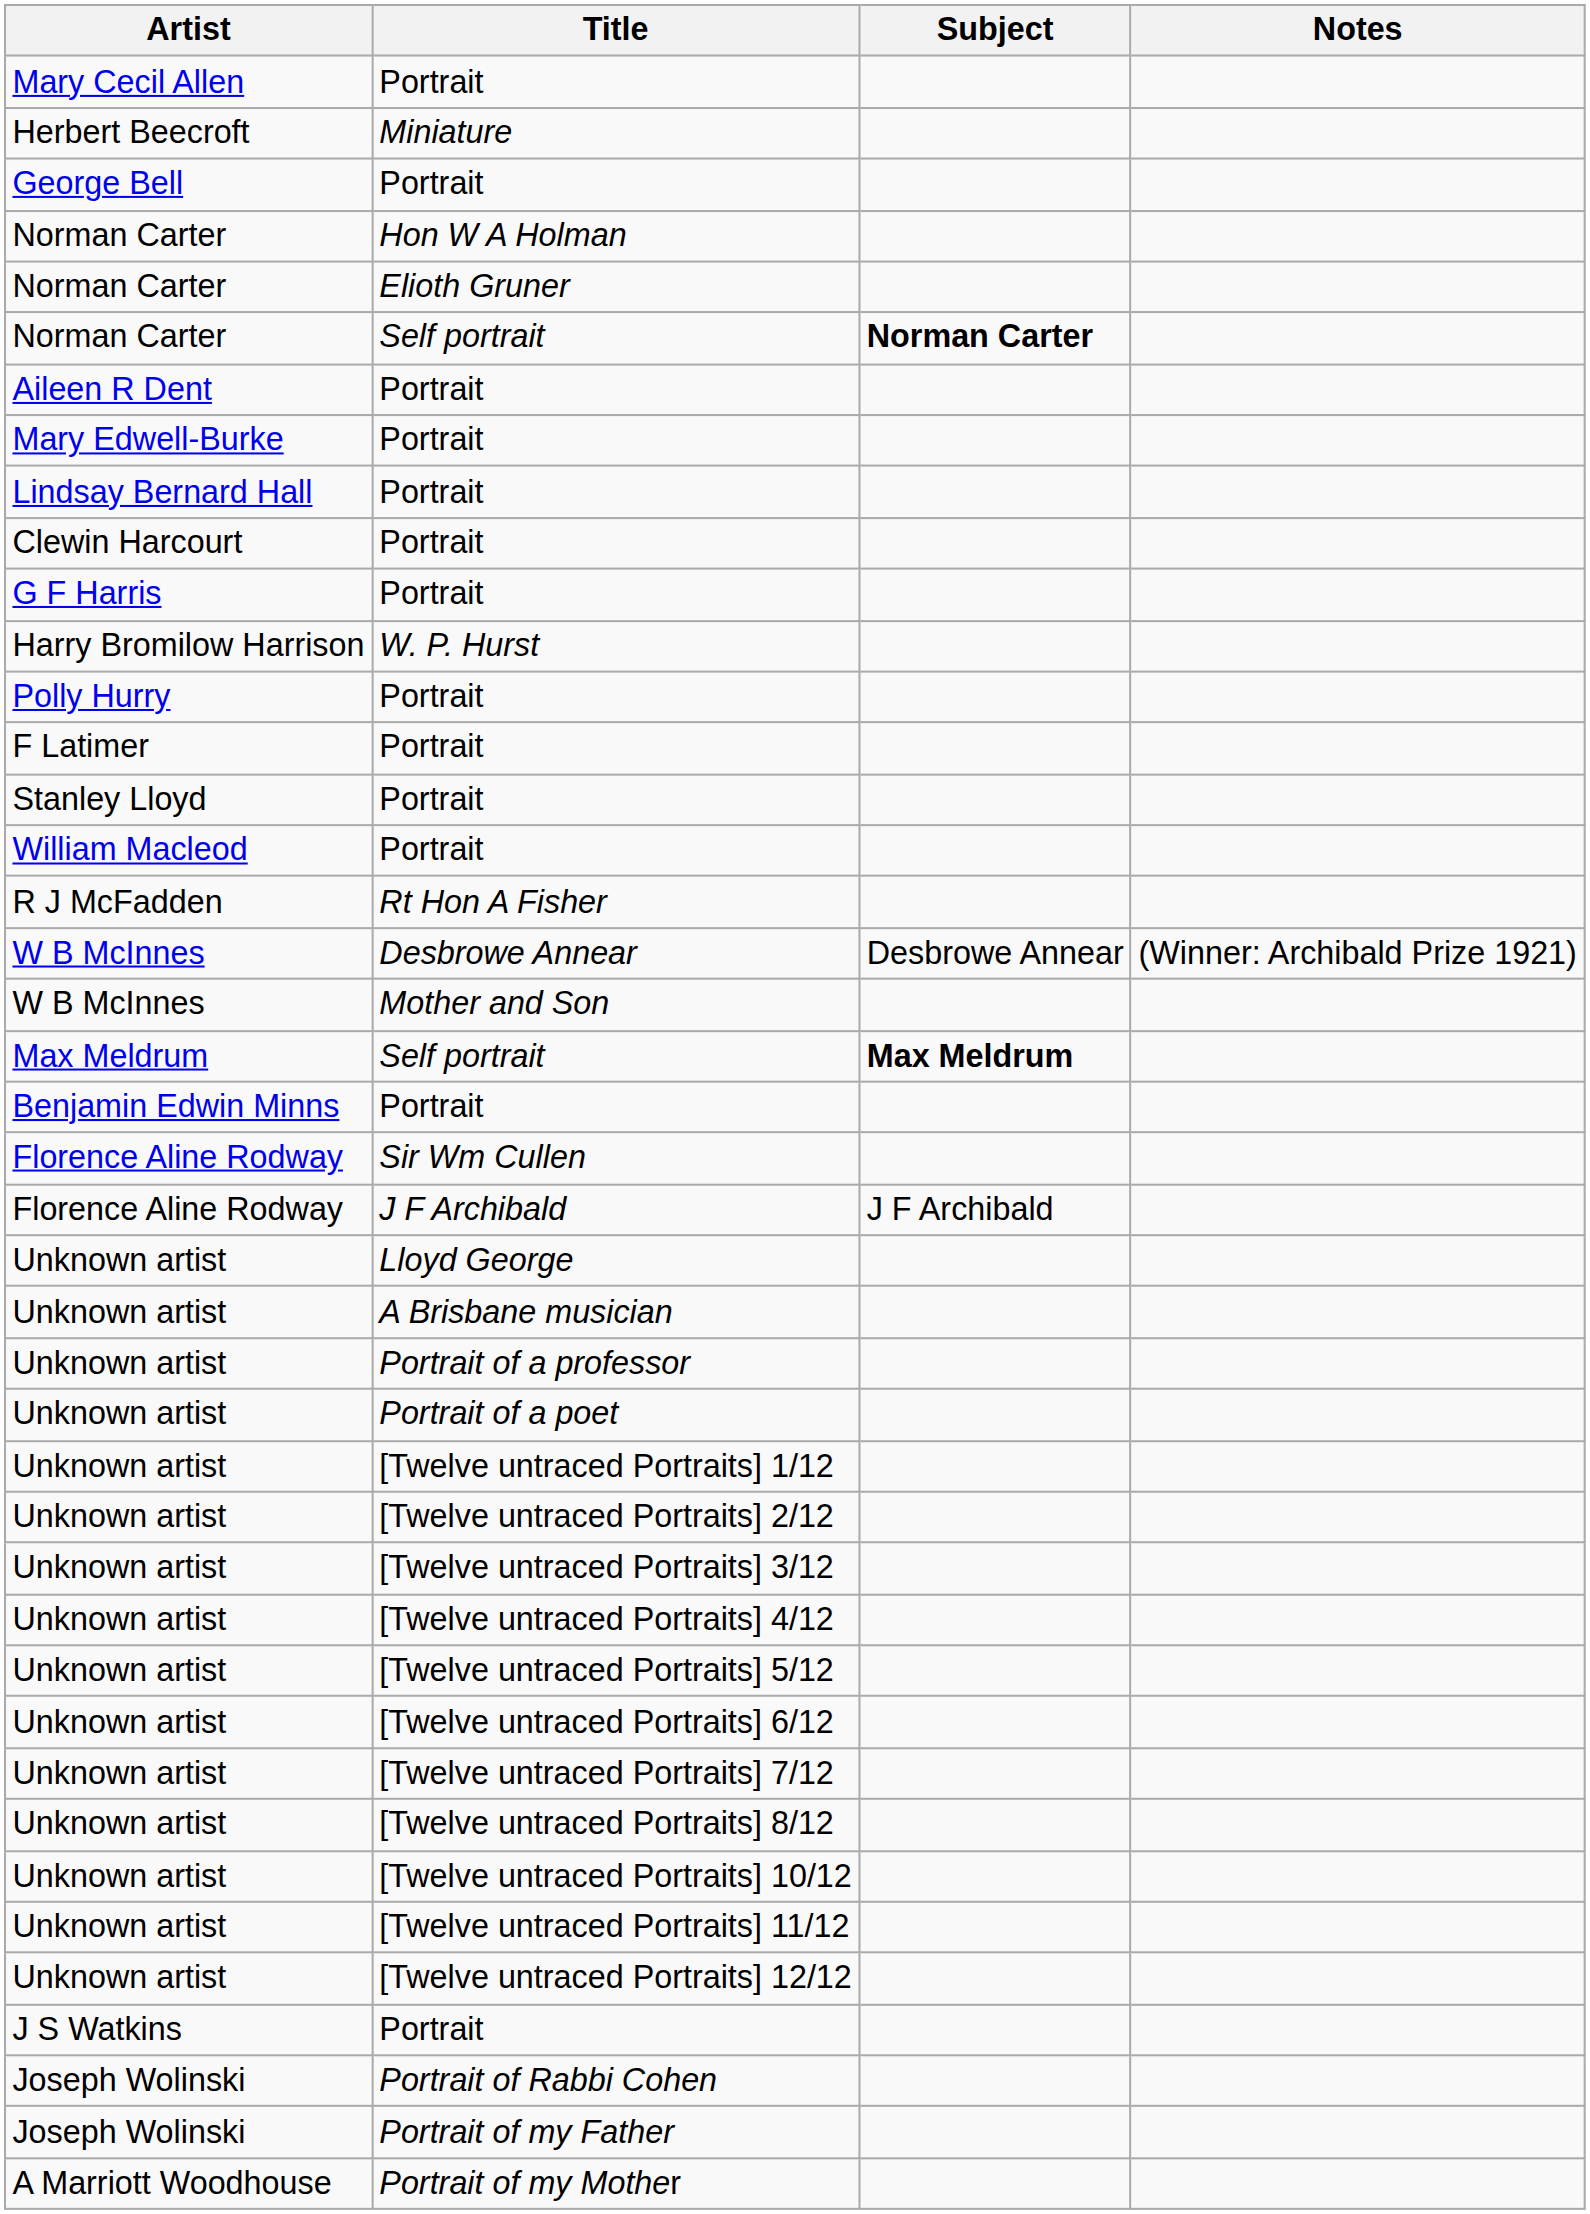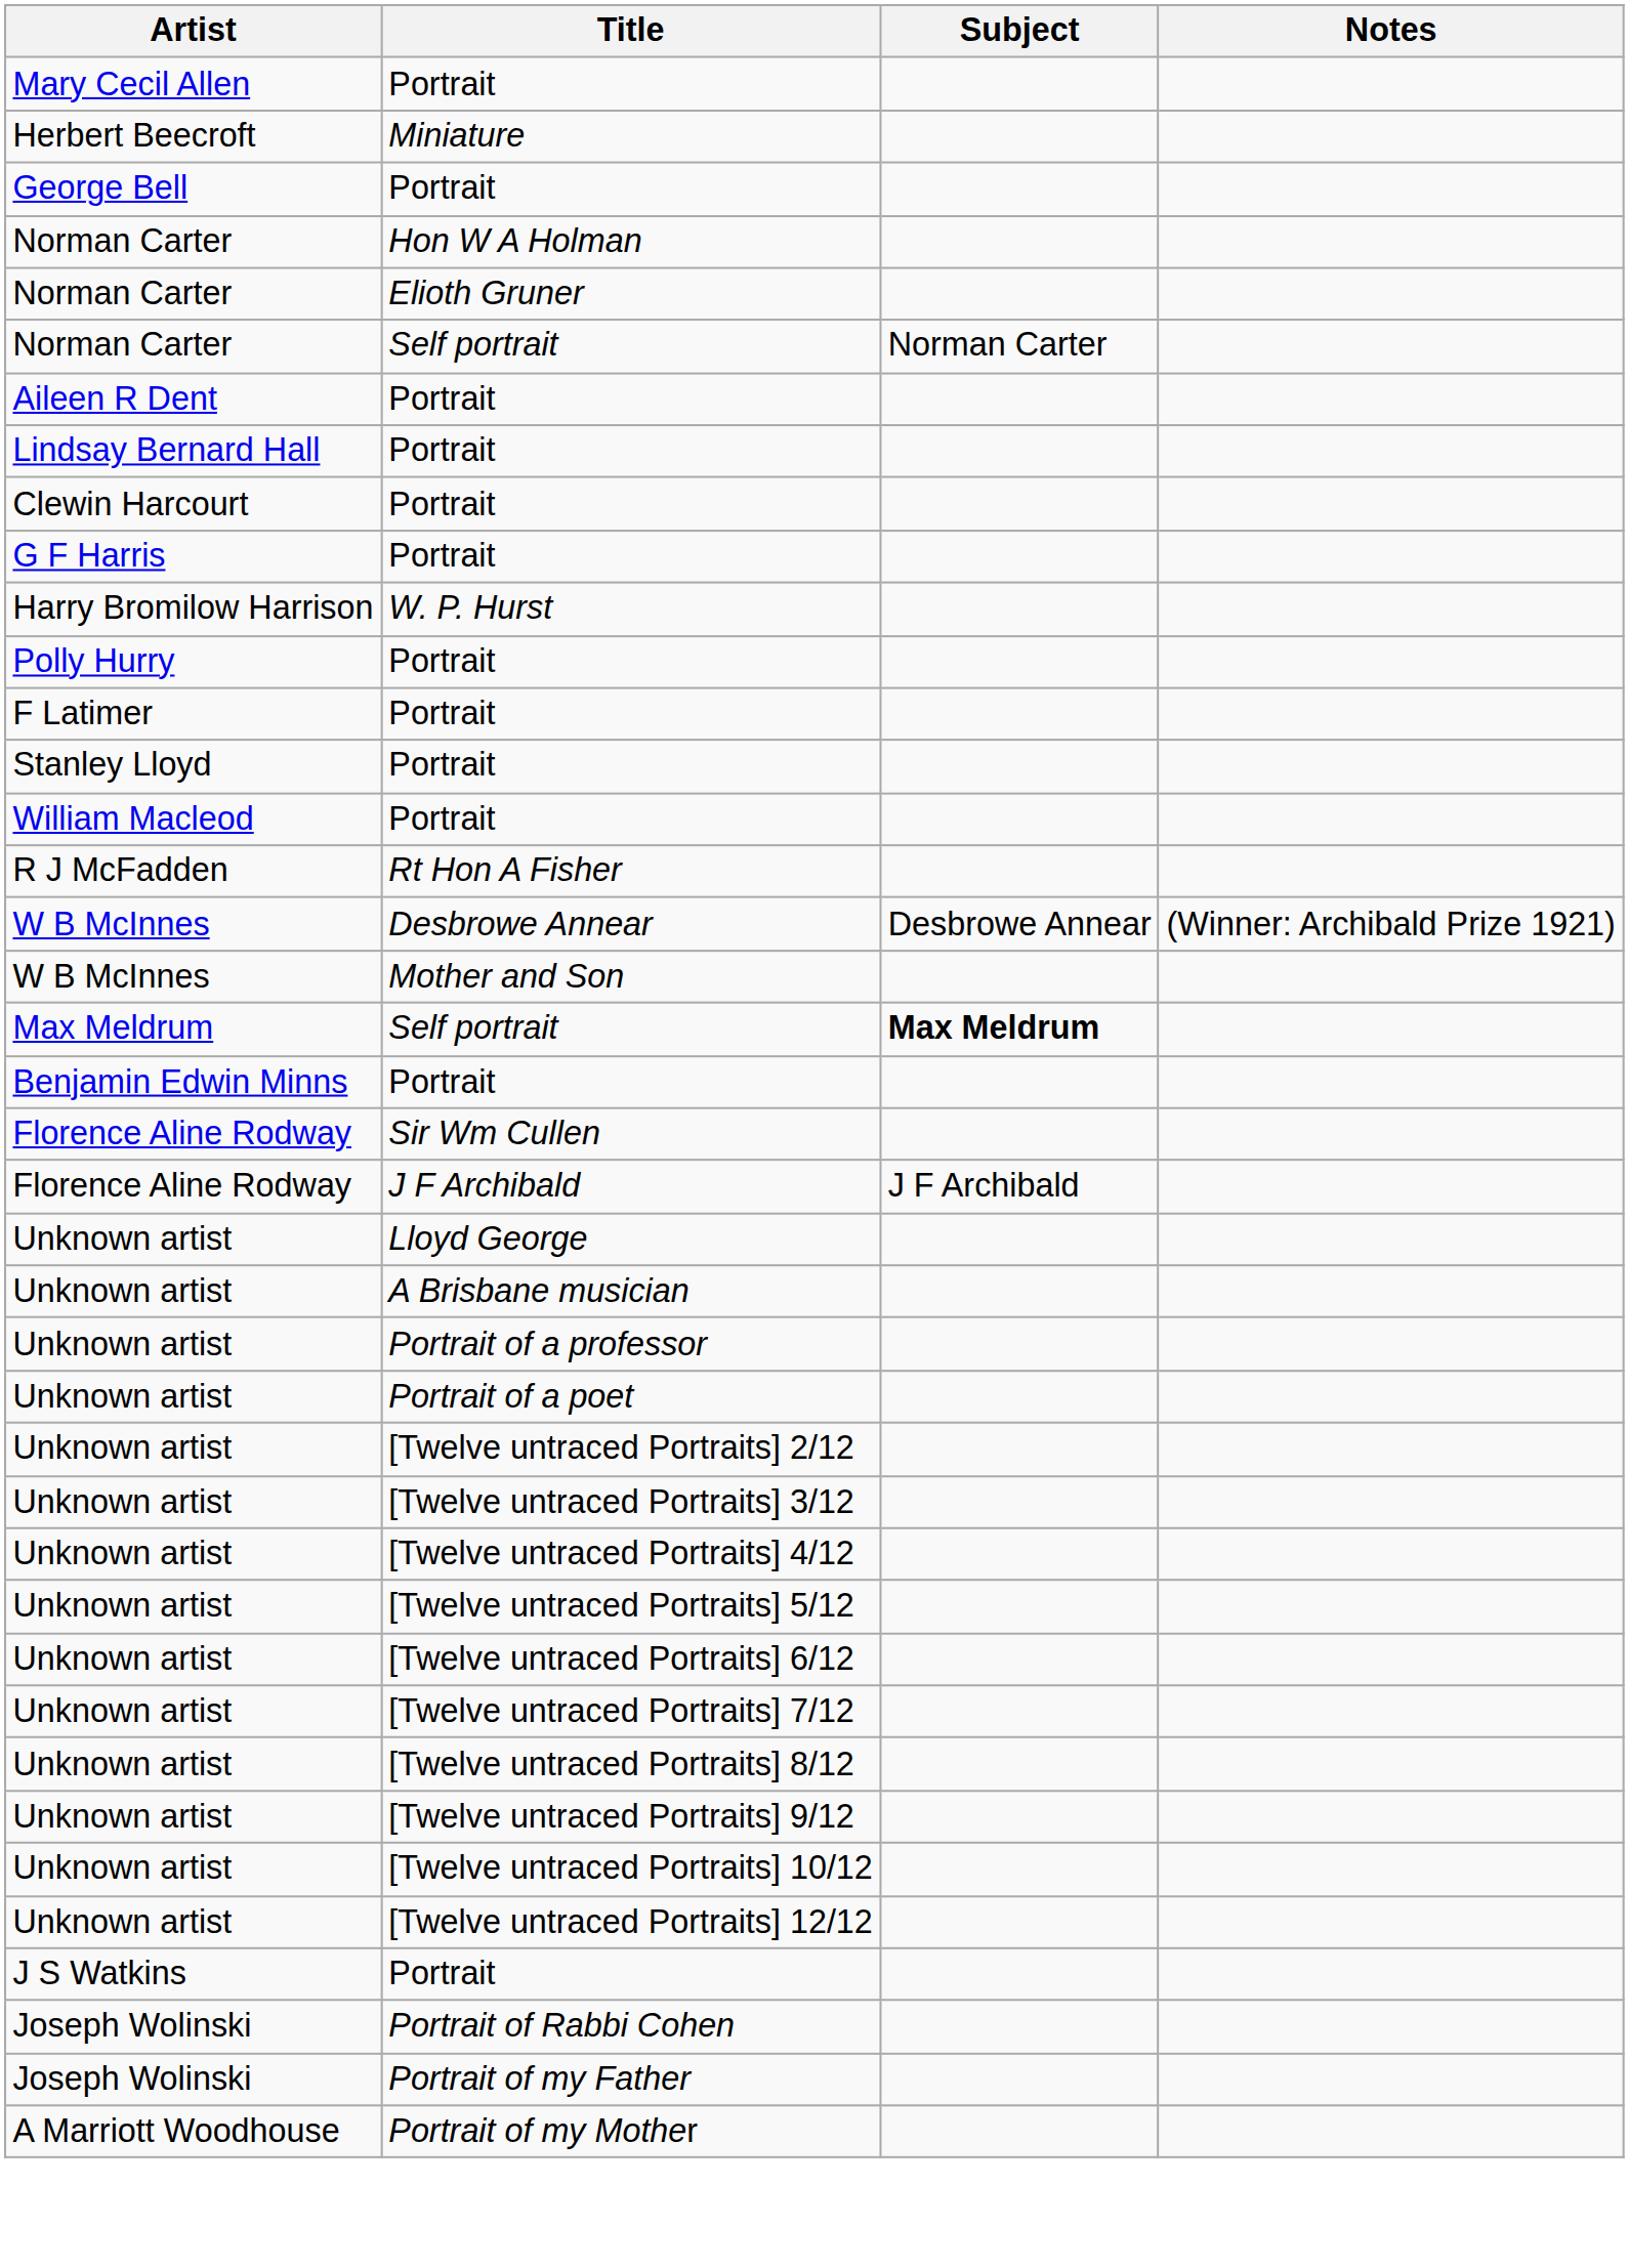Norman Carter / Self portrait | Subject: bold -> normal
- row: Mary Edwell-Burke | Portrait
- row: Unknown artist | [Twelve untraced Portraits] 1/12
+ row: Unknown artist | [Twelve untraced Portraits] 9/12
- row: Unknown artist | [Twelve untraced Portraits] 11/12
